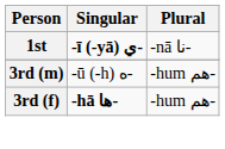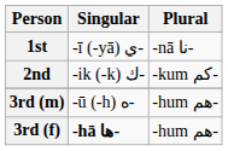1st | Singular: bold -> normal
+ row: 2nd | -ik (-k) ك- | -kum كم-
